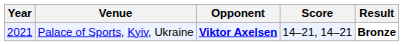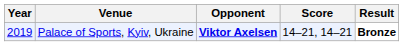Palace of Sports, Kyiv, Ukraine | Year: 2021 -> 2019
